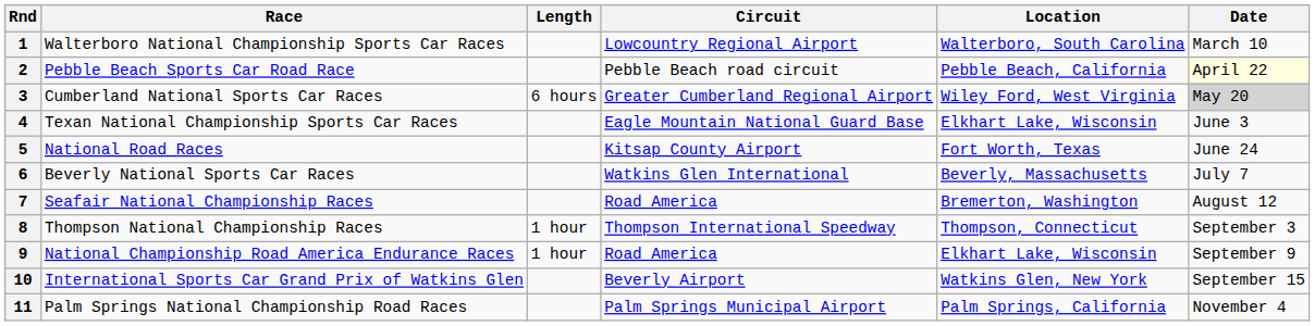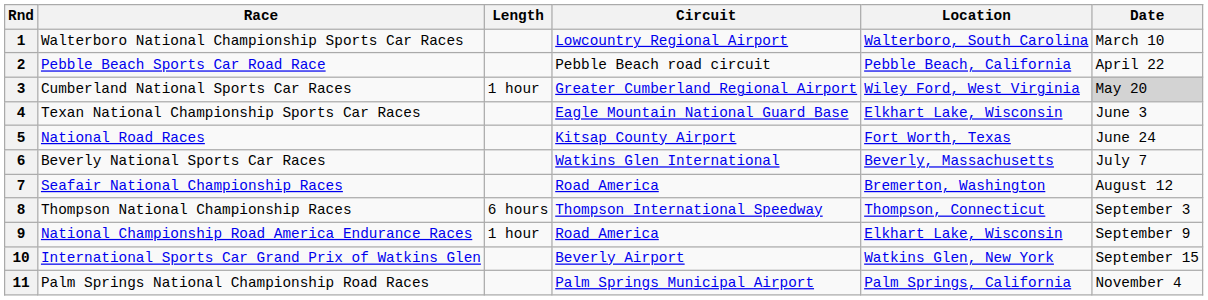2 | Date: lightyellow background -> no background
3 | Length: 6 hours -> 1 hour
8 | Length: 1 hour -> 6 hours
